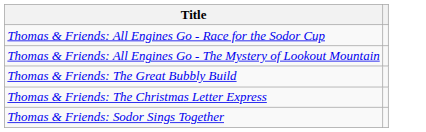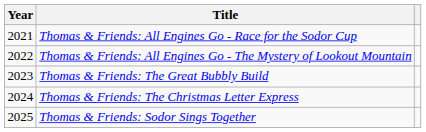+ column: Year | 2021 | 2022 | 2023 | 2024 | 2025
